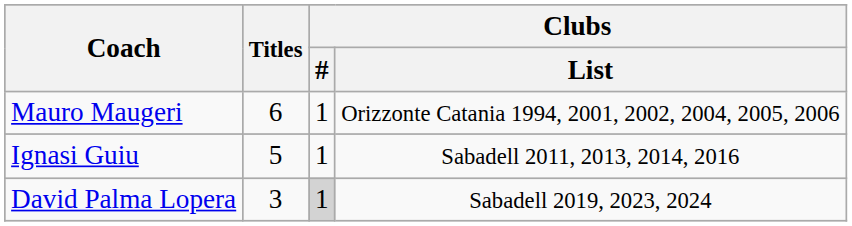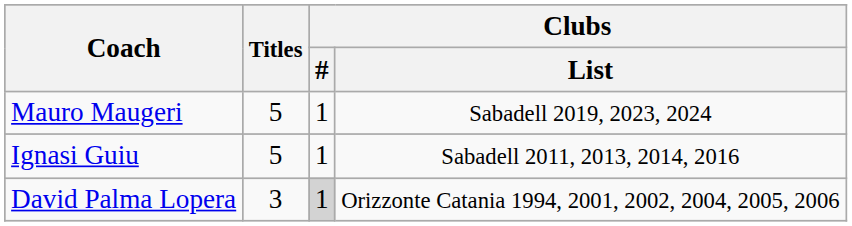Mauro Maugeri | Titles: 6 -> 5
Mauro Maugeri | Clubs / List: Orizzonte Catania 1994, 2001, 2002, 2004, 2005, 2006 -> Sabadell 2019, 2023, 2024
David Palma Lopera | Clubs / List: Sabadell 2019, 2023, 2024 -> Orizzonte Catania 1994, 2001, 2002, 2004, 2005, 2006
